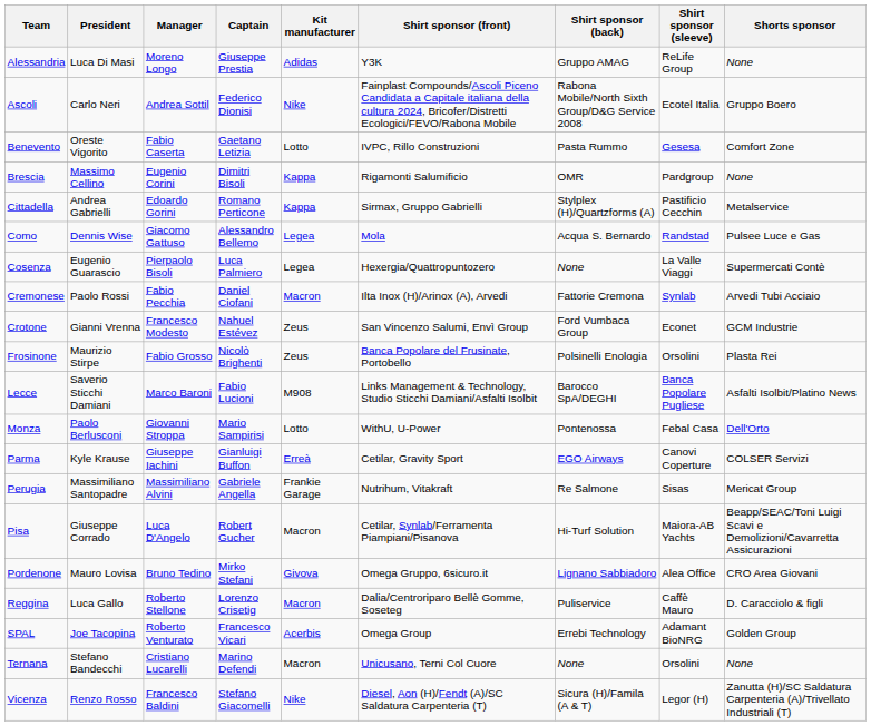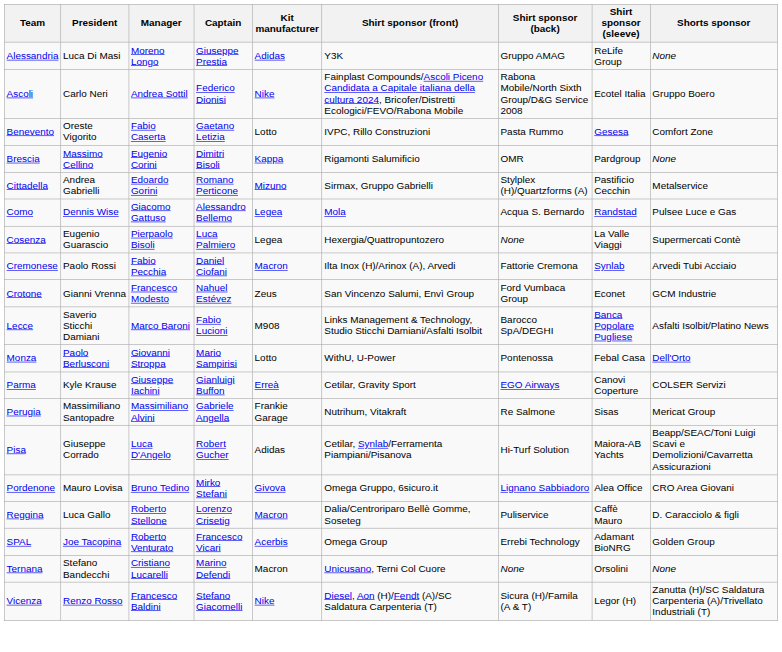Cittadella | Kit manufacturer: Kappa -> Mizuno
- row: Frosinone | Maurizio Stirpe | Fabio Grosso | Nicolò Brighenti | Zeus | Banca Popolare del Frusinate, Portobello | Polsinelli Enologia | Orsolini | Plasta Rei
Pisa | Kit manufacturer: Macron -> Adidas
